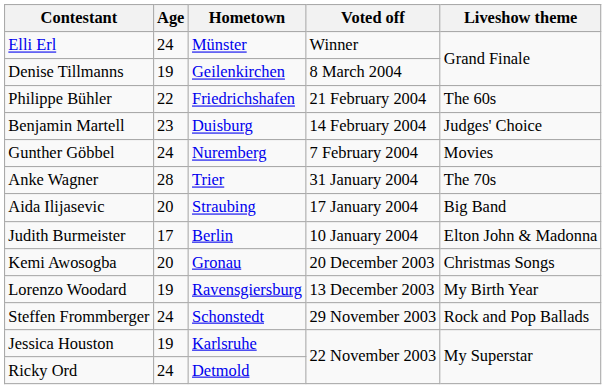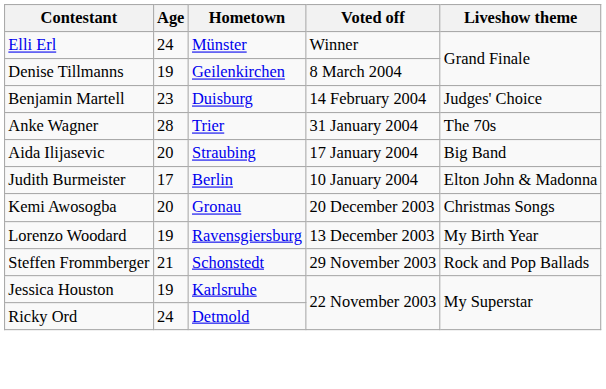- row: Philippe Bühler | 22 | Friedrichshafen | 21 February 2004 | The 60s
- row: Gunther Göbbel | 24 | Nuremberg | 7 February 2004 | Movies
Steffen Frommberger | Age: 24 -> 21
